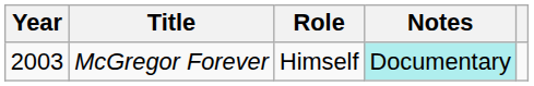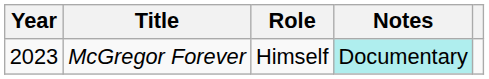McGregor Forever | Year: 2003 -> 2023
